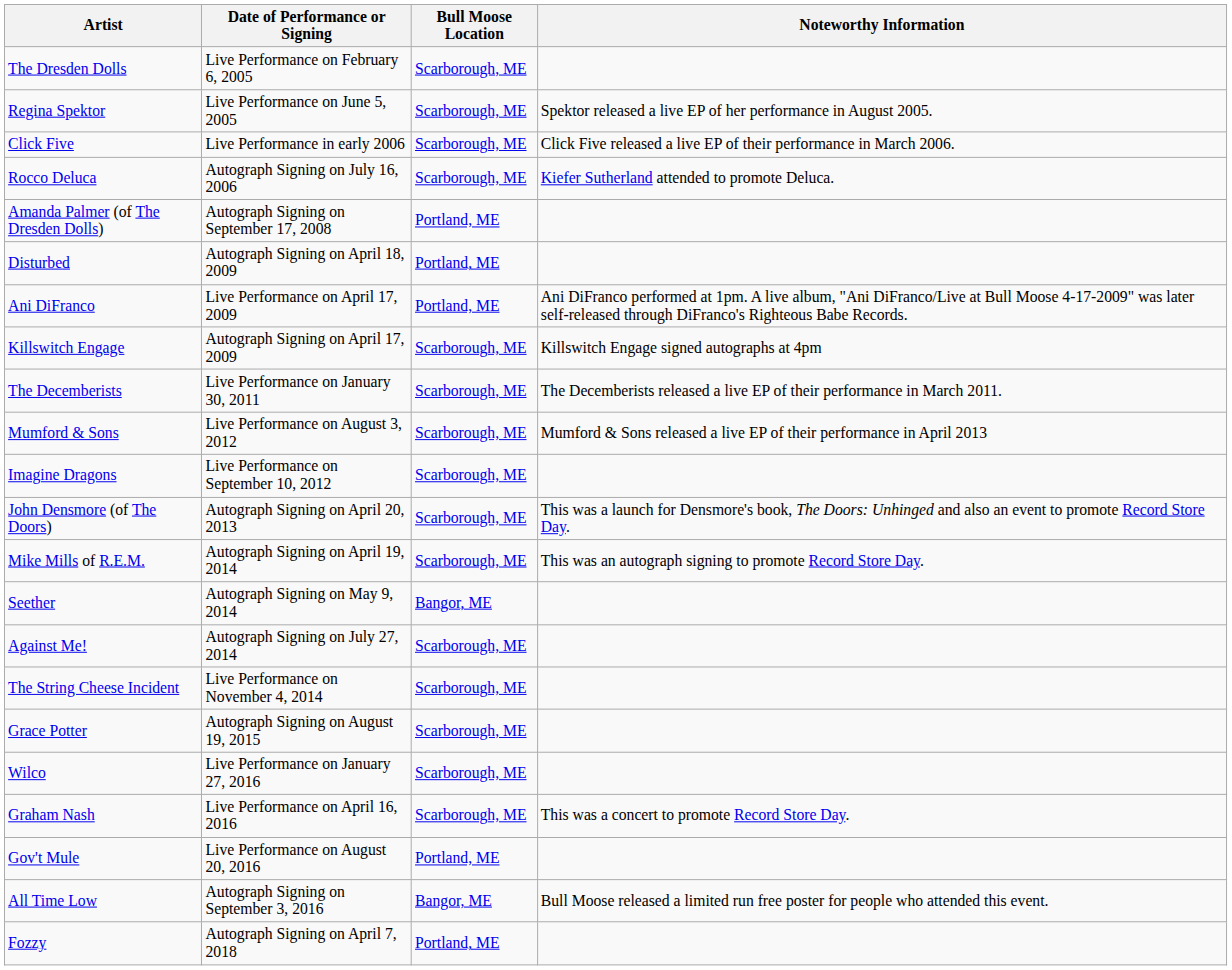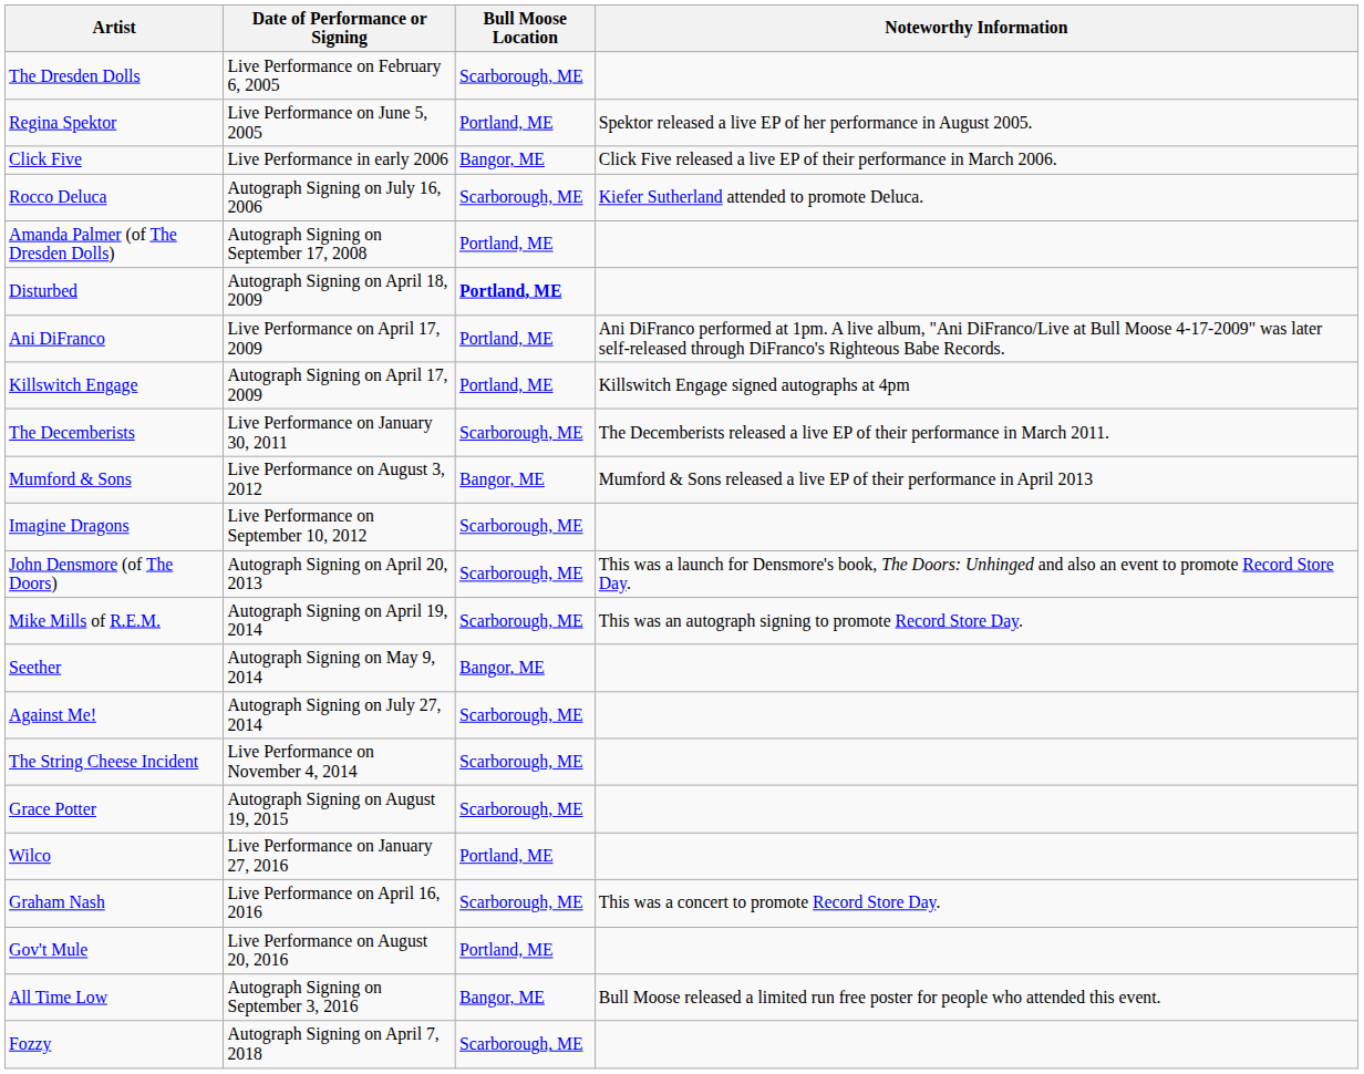Regina Spektor | Bull Moose Location: Scarborough, ME -> Portland, ME
Click Five | Bull Moose Location: Scarborough, ME -> Bangor, ME
Disturbed | Bull Moose Location: normal -> bold
Killswitch Engage | Bull Moose Location: Scarborough, ME -> Portland, ME
Mumford & Sons | Bull Moose Location: Scarborough, ME -> Bangor, ME
Wilco | Bull Moose Location: Scarborough, ME -> Portland, ME
Fozzy | Bull Moose Location: Portland, ME -> Scarborough, ME
